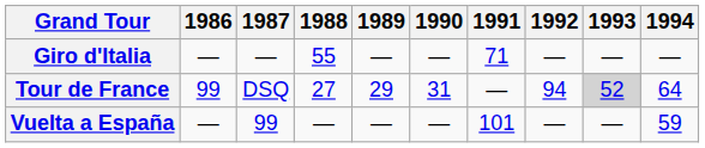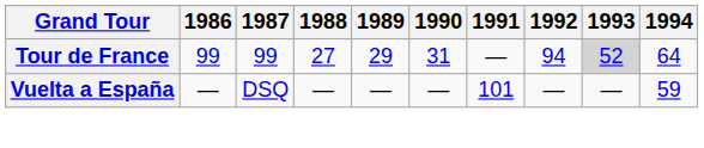- row: Giro d'Italia | — | — | 55 | — | — | 71 | — | — | —
Tour de France | 1987: DSQ -> 99
Vuelta a España | 1987: 99 -> DSQ
